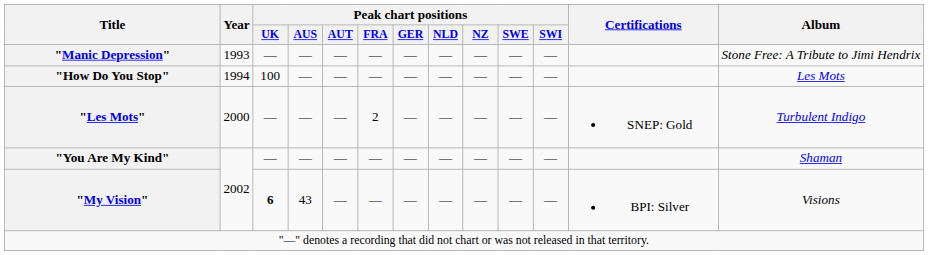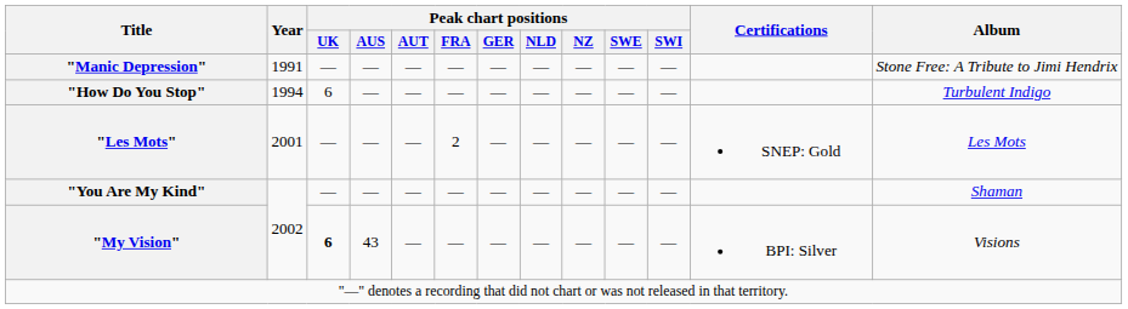"Manic Depression" | Year: 1993 -> 1991
"How Do You Stop" | Peak chart positions / UK: 100 -> 6
"How Do You Stop" | Album: Les Mots -> Turbulent Indigo
"Les Mots" | Year: 2000 -> 2001
"Les Mots" | Album: Turbulent Indigo -> Les Mots
